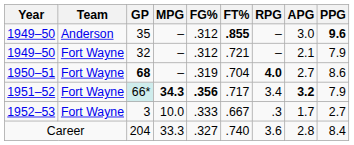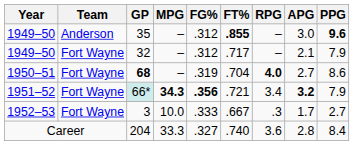32 | FT%: .721 -> .717
66* | FT%: .717 -> .721
